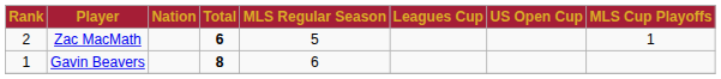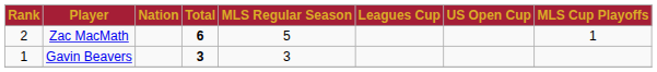Gavin Beavers | Total: 8 -> 3
Gavin Beavers | MLS Regular Season: 6 -> 3
